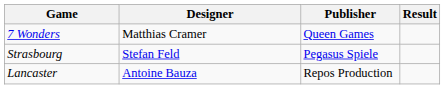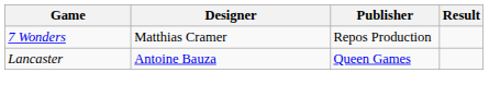7 Wonders | Publisher: Queen Games -> Repos Production
- row: Strasbourg | Stefan Feld | Pegasus Spiele
Lancaster | Publisher: Repos Production -> Queen Games
